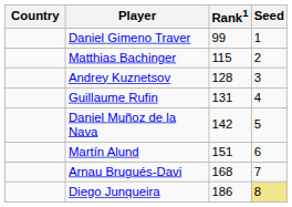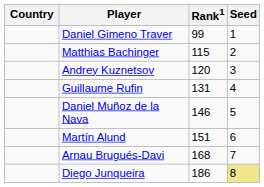Andrey Kuznetsov | Rank1: 128 -> 120
Daniel Muñoz de la Nava | Rank1: 142 -> 146
